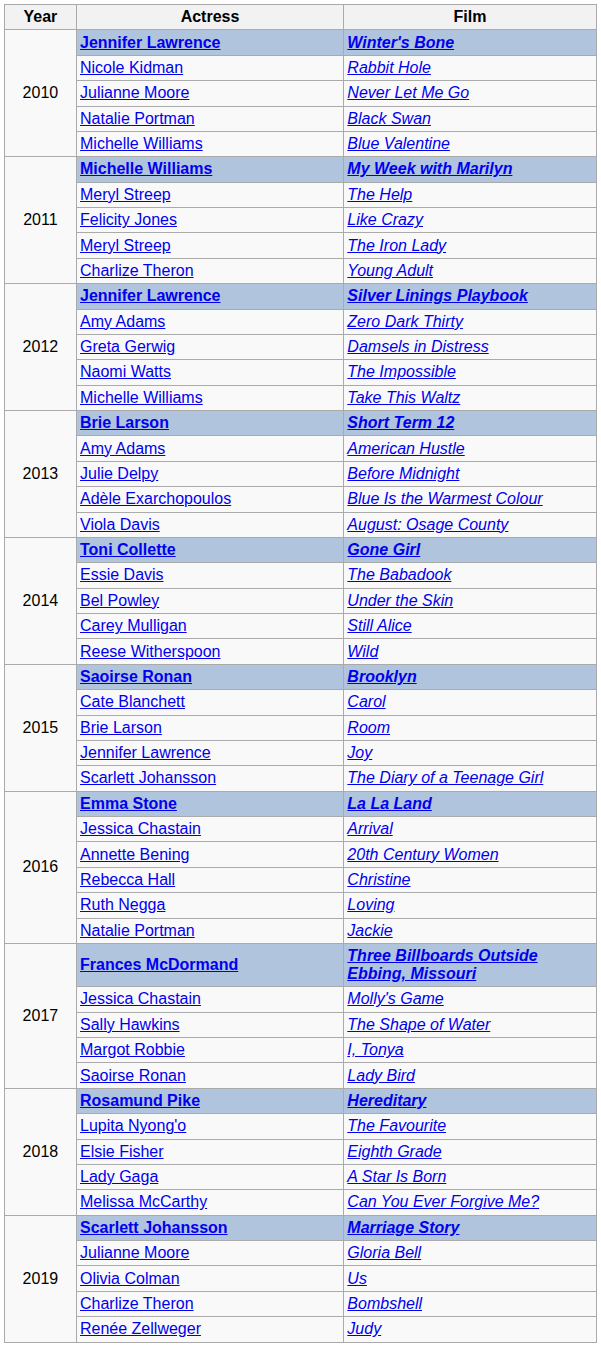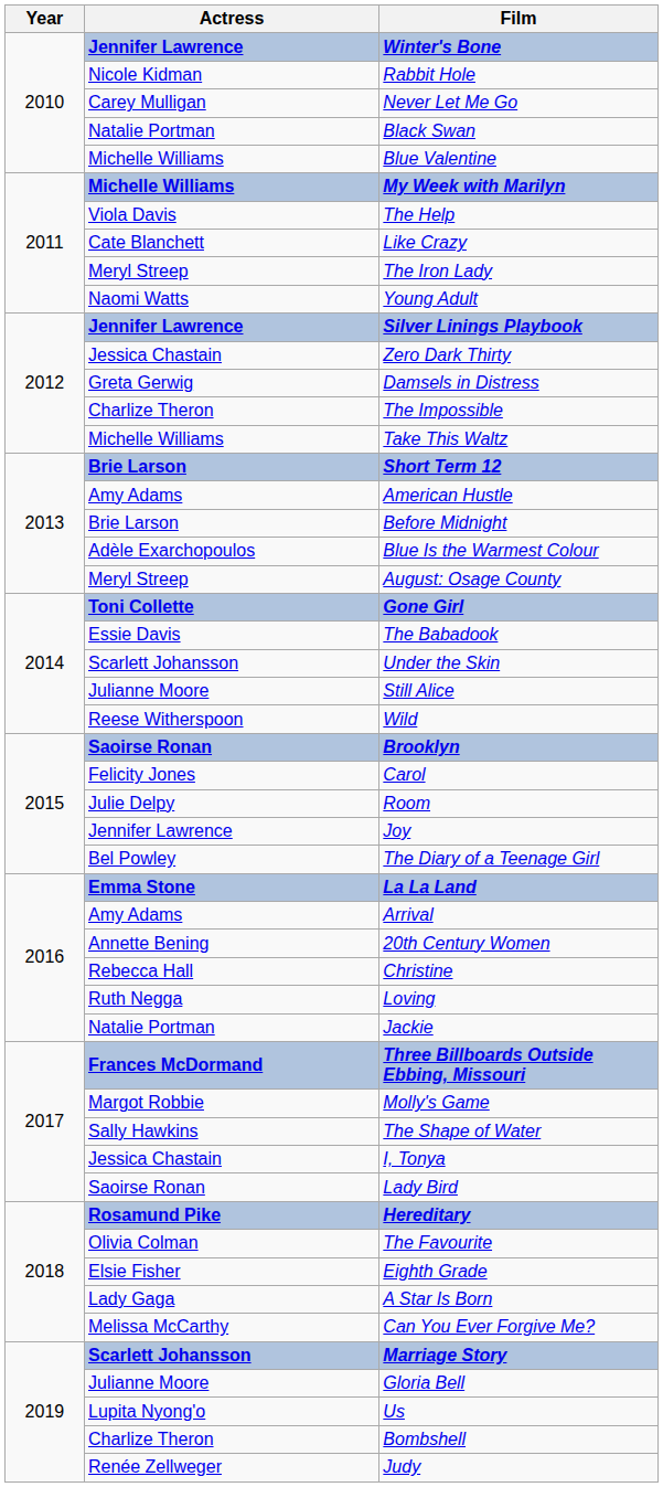Never Let Me Go | Actress: Julianne Moore -> Carey Mulligan
The Help | Actress: Meryl Streep -> Viola Davis
Like Crazy | Actress: Felicity Jones -> Cate Blanchett
Young Adult | Actress: Charlize Theron -> Naomi Watts
Zero Dark Thirty | Actress: Amy Adams -> Jessica Chastain
The Impossible | Actress: Naomi Watts -> Charlize Theron
Before Midnight | Actress: Julie Delpy -> Brie Larson
August: Osage County | Actress: Viola Davis -> Meryl Streep
Under the Skin | Actress: Bel Powley -> Scarlett Johansson
Still Alice | Actress: Carey Mulligan -> Julianne Moore
Carol | Actress: Cate Blanchett -> Felicity Jones
Room | Actress: Brie Larson -> Julie Delpy
The Diary of a Teenage Girl | Actress: Scarlett Johansson -> Bel Powley
Arrival | Actress: Jessica Chastain -> Amy Adams
Molly's Game | Actress: Jessica Chastain -> Margot Robbie
I, Tonya | Actress: Margot Robbie -> Jessica Chastain
The Favourite | Actress: Lupita Nyong'o -> Olivia Colman
Us | Actress: Olivia Colman -> Lupita Nyong'o
